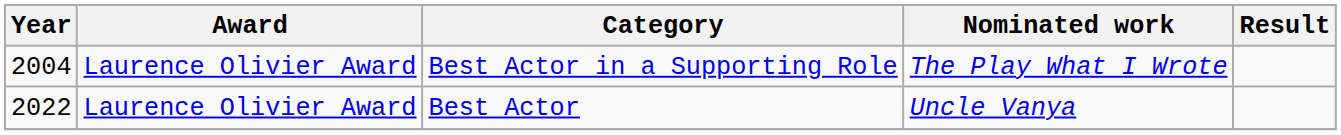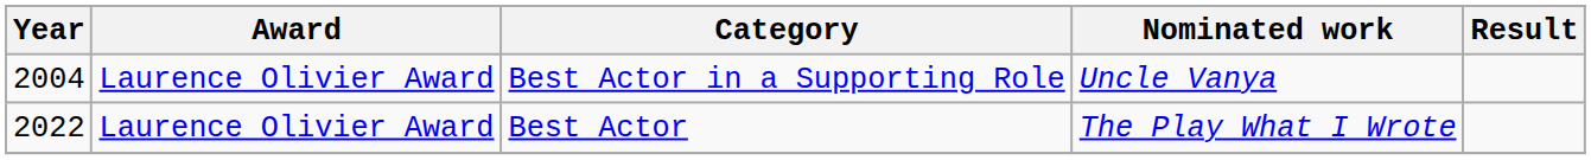Best Actor in a Supporting Role | Nominated work: The Play What I Wrote -> Uncle Vanya
Best Actor | Nominated work: Uncle Vanya -> The Play What I Wrote
